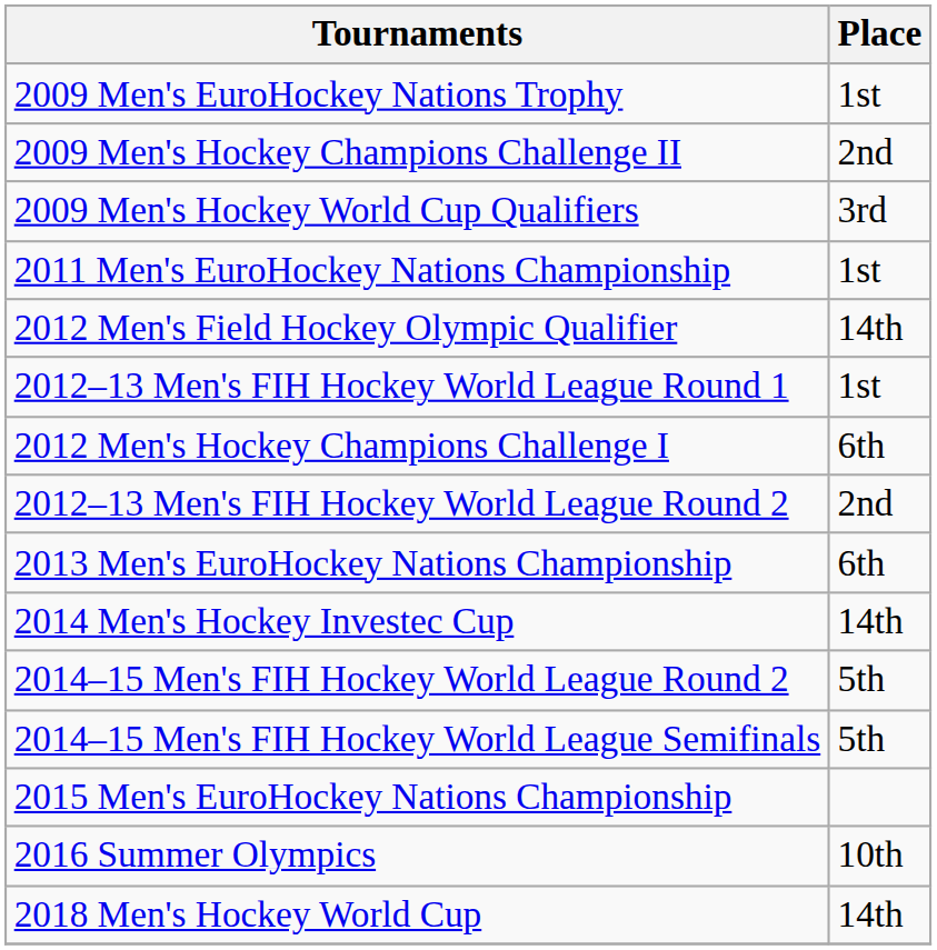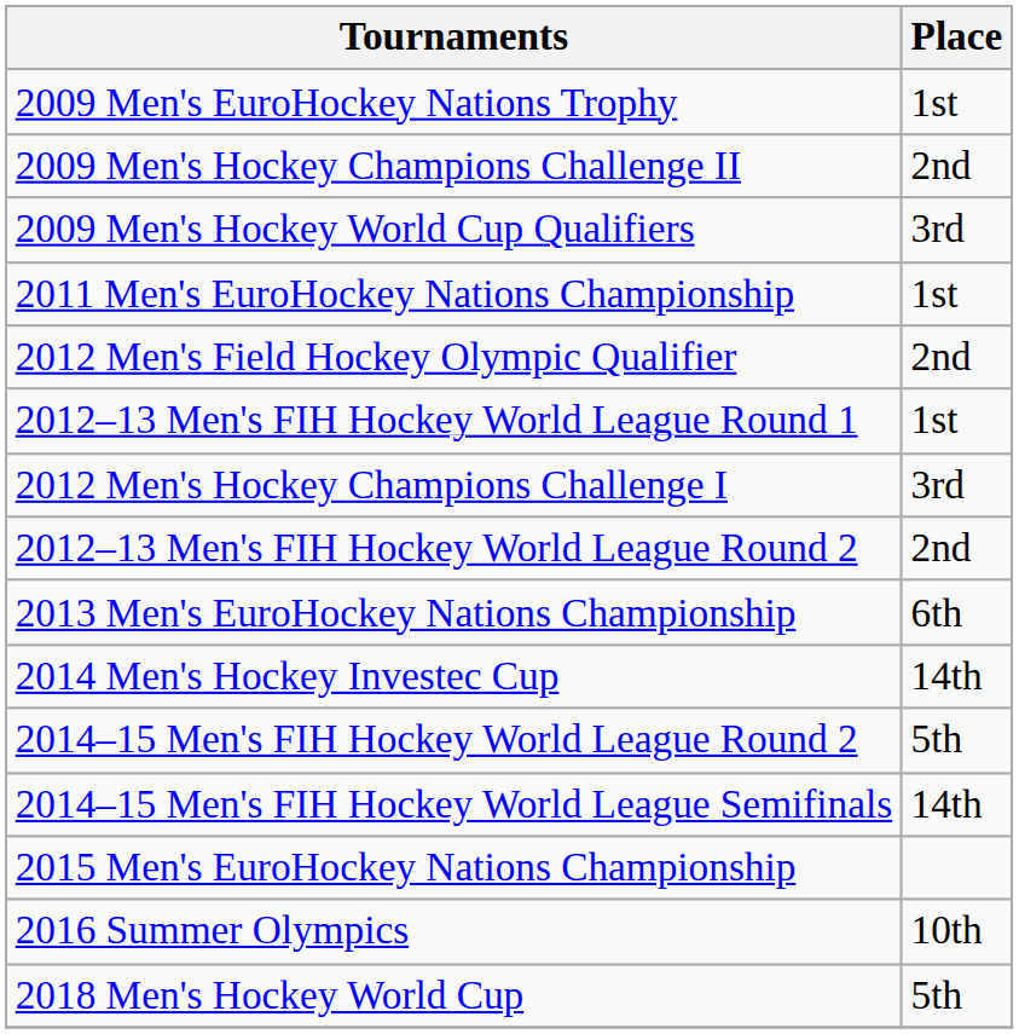2012 Men's Field Hockey Olympic Qualifier | Place: 14th -> 2nd
2012 Men's Hockey Champions Challenge I | Place: 6th -> 3rd
2014–15 Men's FIH Hockey World League Semifinals | Place: 5th -> 14th
2018 Men's Hockey World Cup | Place: 14th -> 5th
